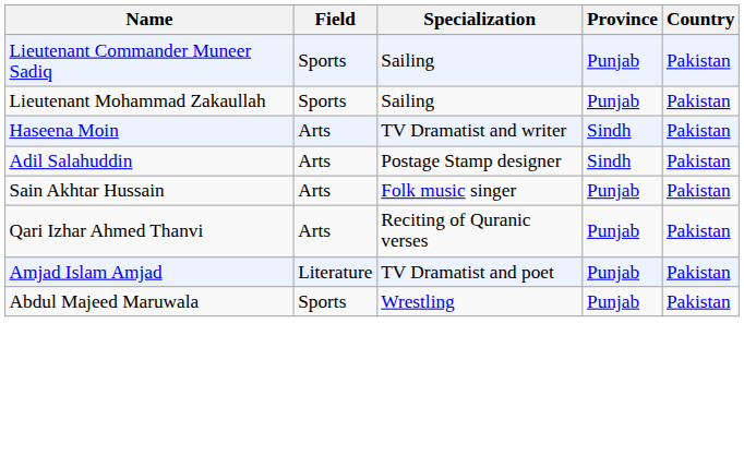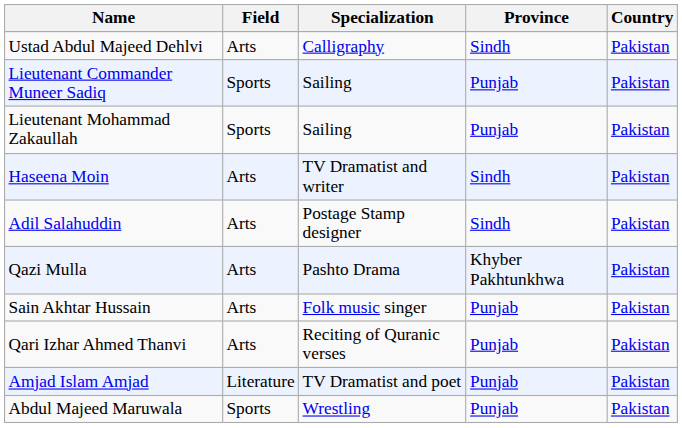+ row: Ustad Abdul Majeed Dehlvi | Arts | Calligraphy | Sindh | Pakistan
+ row: Qazi Mulla | Arts | Pashto Drama | Khyber Pakhtunkhwa | Pakistan
